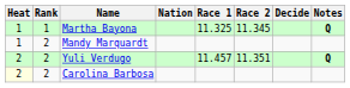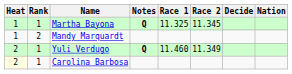columns swapped: Nation <-> Notes
Yuli Verdugo | Rank: 2 -> 1
Yuli Verdugo | Race 1: 11.457 -> 11.460
Yuli Verdugo | Race 2: 11.351 -> 11.349
Carolina Barbosa | Rank: 2 -> 1
